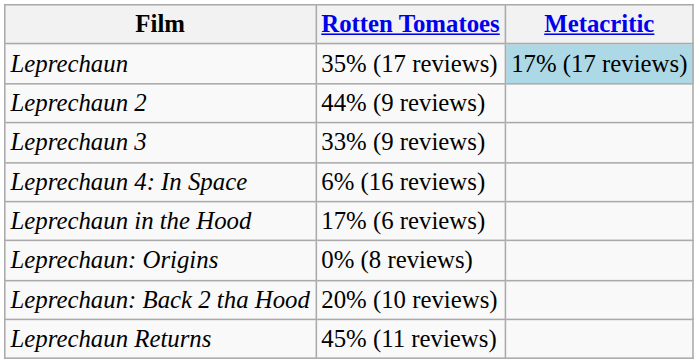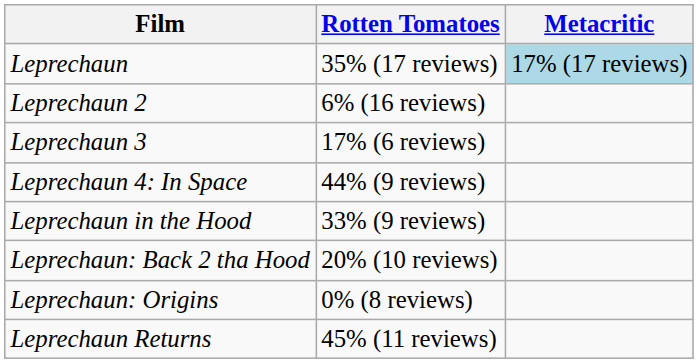Leprechaun 2 | Rotten Tomatoes: 44% (9 reviews) -> 6% (16 reviews)
Leprechaun 3 | Rotten Tomatoes: 33% (9 reviews) -> 17% (6 reviews)
Leprechaun 4: In Space | Rotten Tomatoes: 6% (16 reviews) -> 44% (9 reviews)
Leprechaun in the Hood | Rotten Tomatoes: 17% (6 reviews) -> 33% (9 reviews)
rows swapped: Leprechaun: Back 2 tha Hood <-> Leprechaun: Origins
